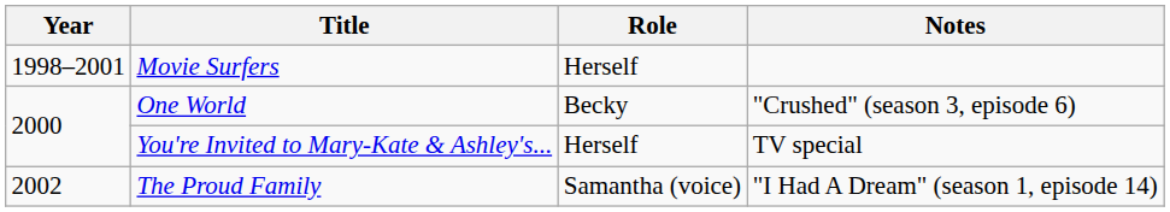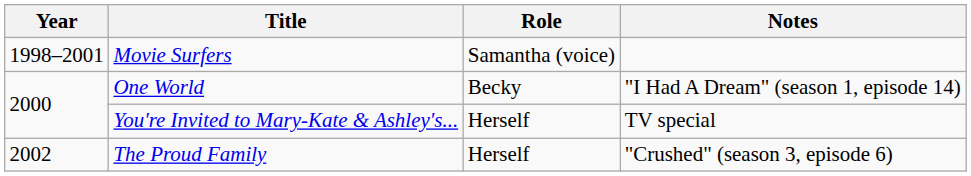Movie Surfers | Role: Herself -> Samantha (voice)
One World | Notes: "Crushed" (season 3, episode 6) -> "I Had A Dream" (season 1, episode 14)
The Proud Family | Role: Samantha (voice) -> Herself
The Proud Family | Notes: "I Had A Dream" (season 1, episode 14) -> "Crushed" (season 3, episode 6)
